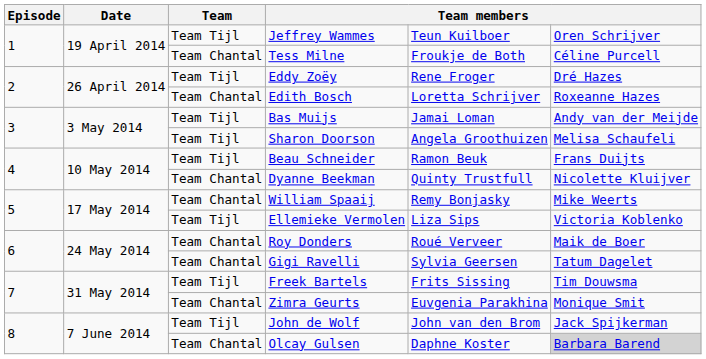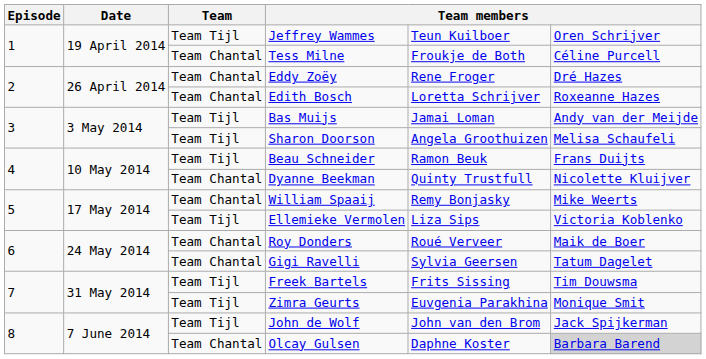Eddy Zoëy | Team: Team Tijl -> Team Chantal
Zimra Geurts | Team: Team Chantal -> Team Tijl
